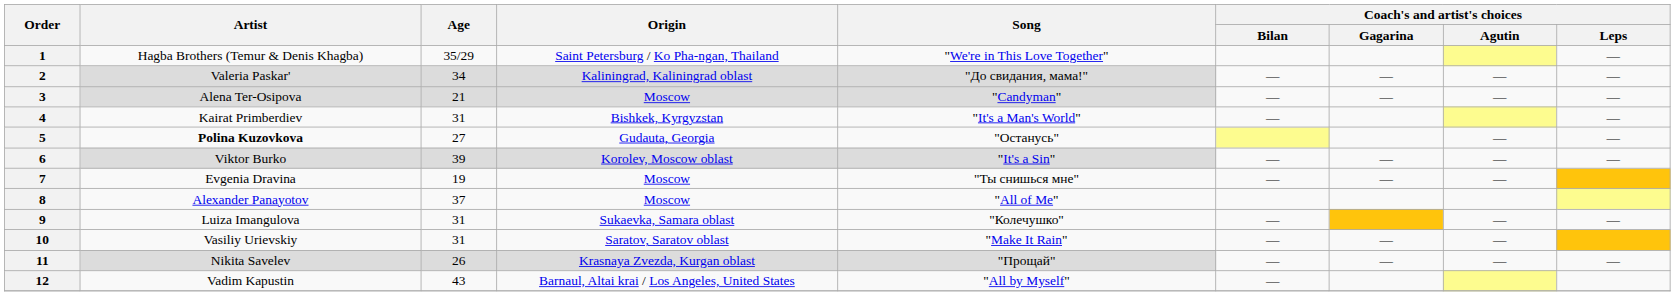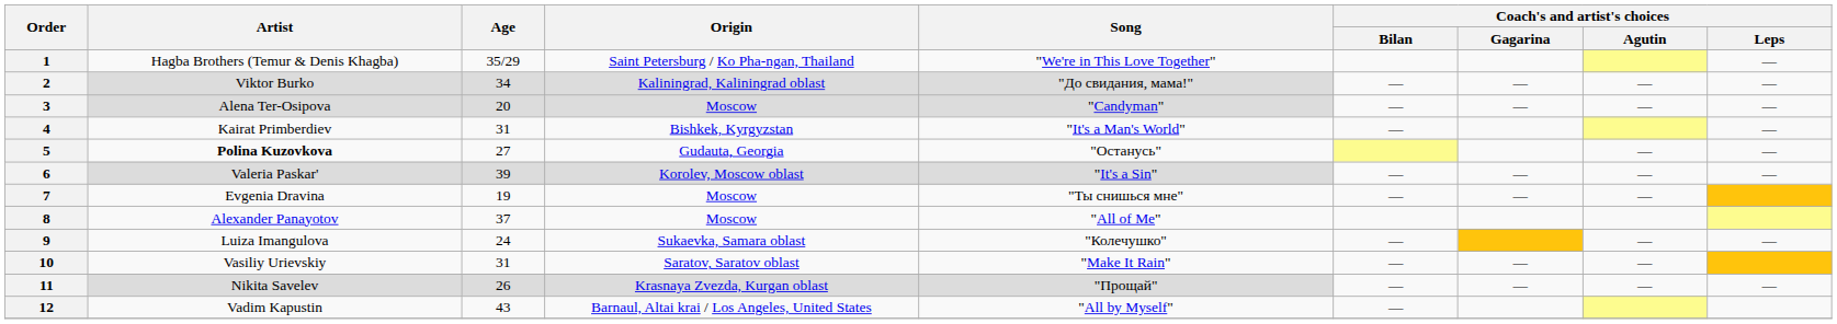2 | Artist: Valeria Paskar' -> Viktor Burko
3 | Age: 21 -> 20
6 | Artist: Viktor Burko -> Valeria Paskar'
9 | Age: 31 -> 24
